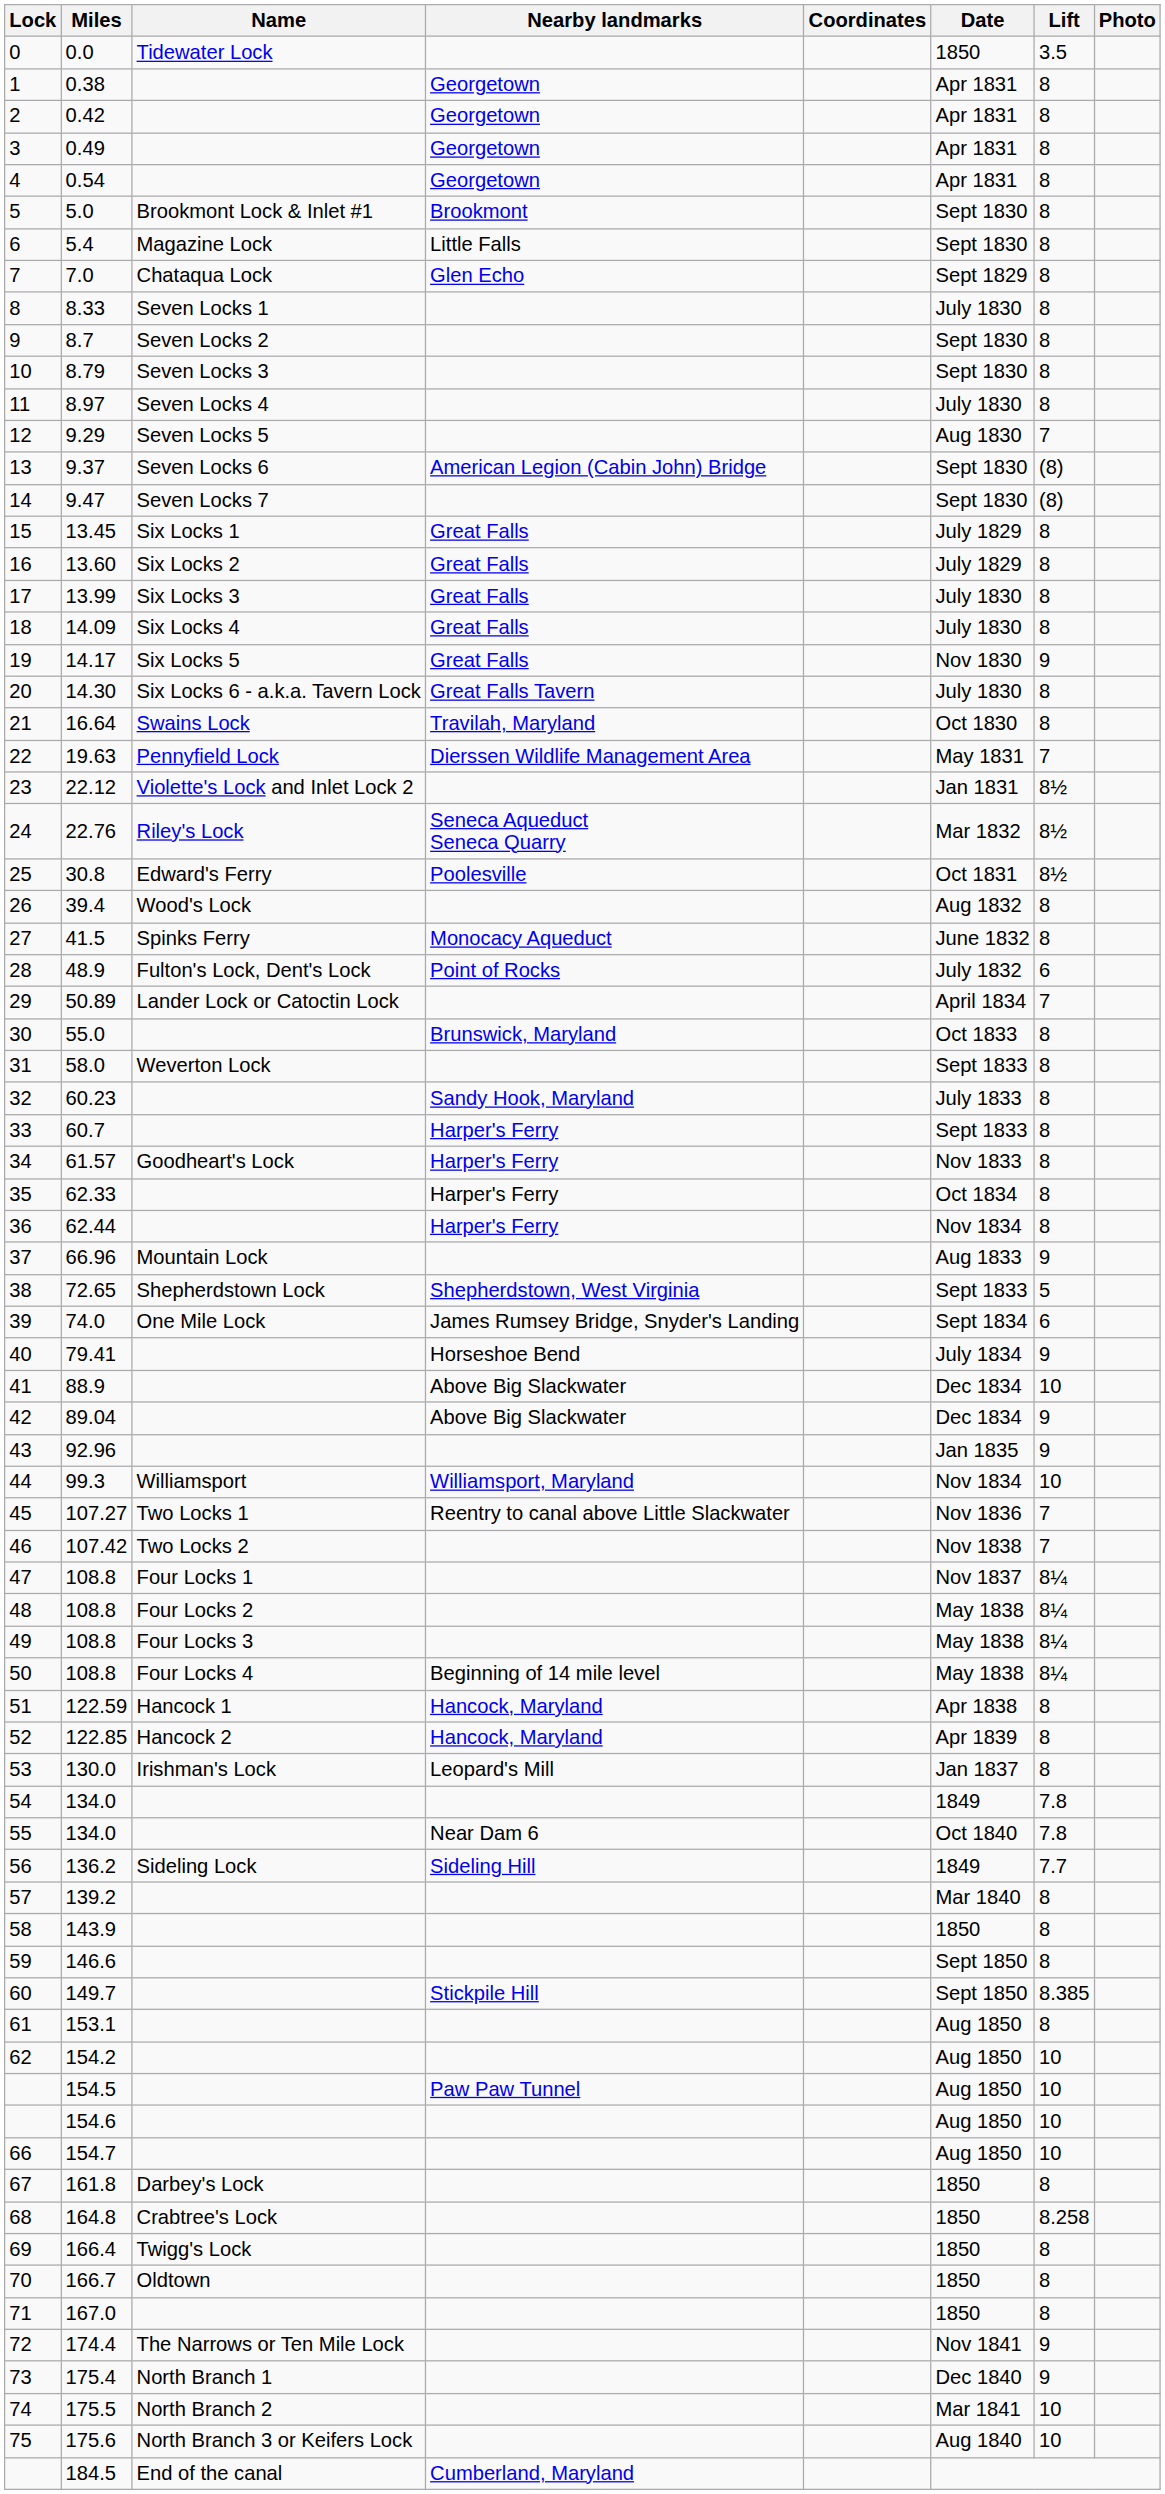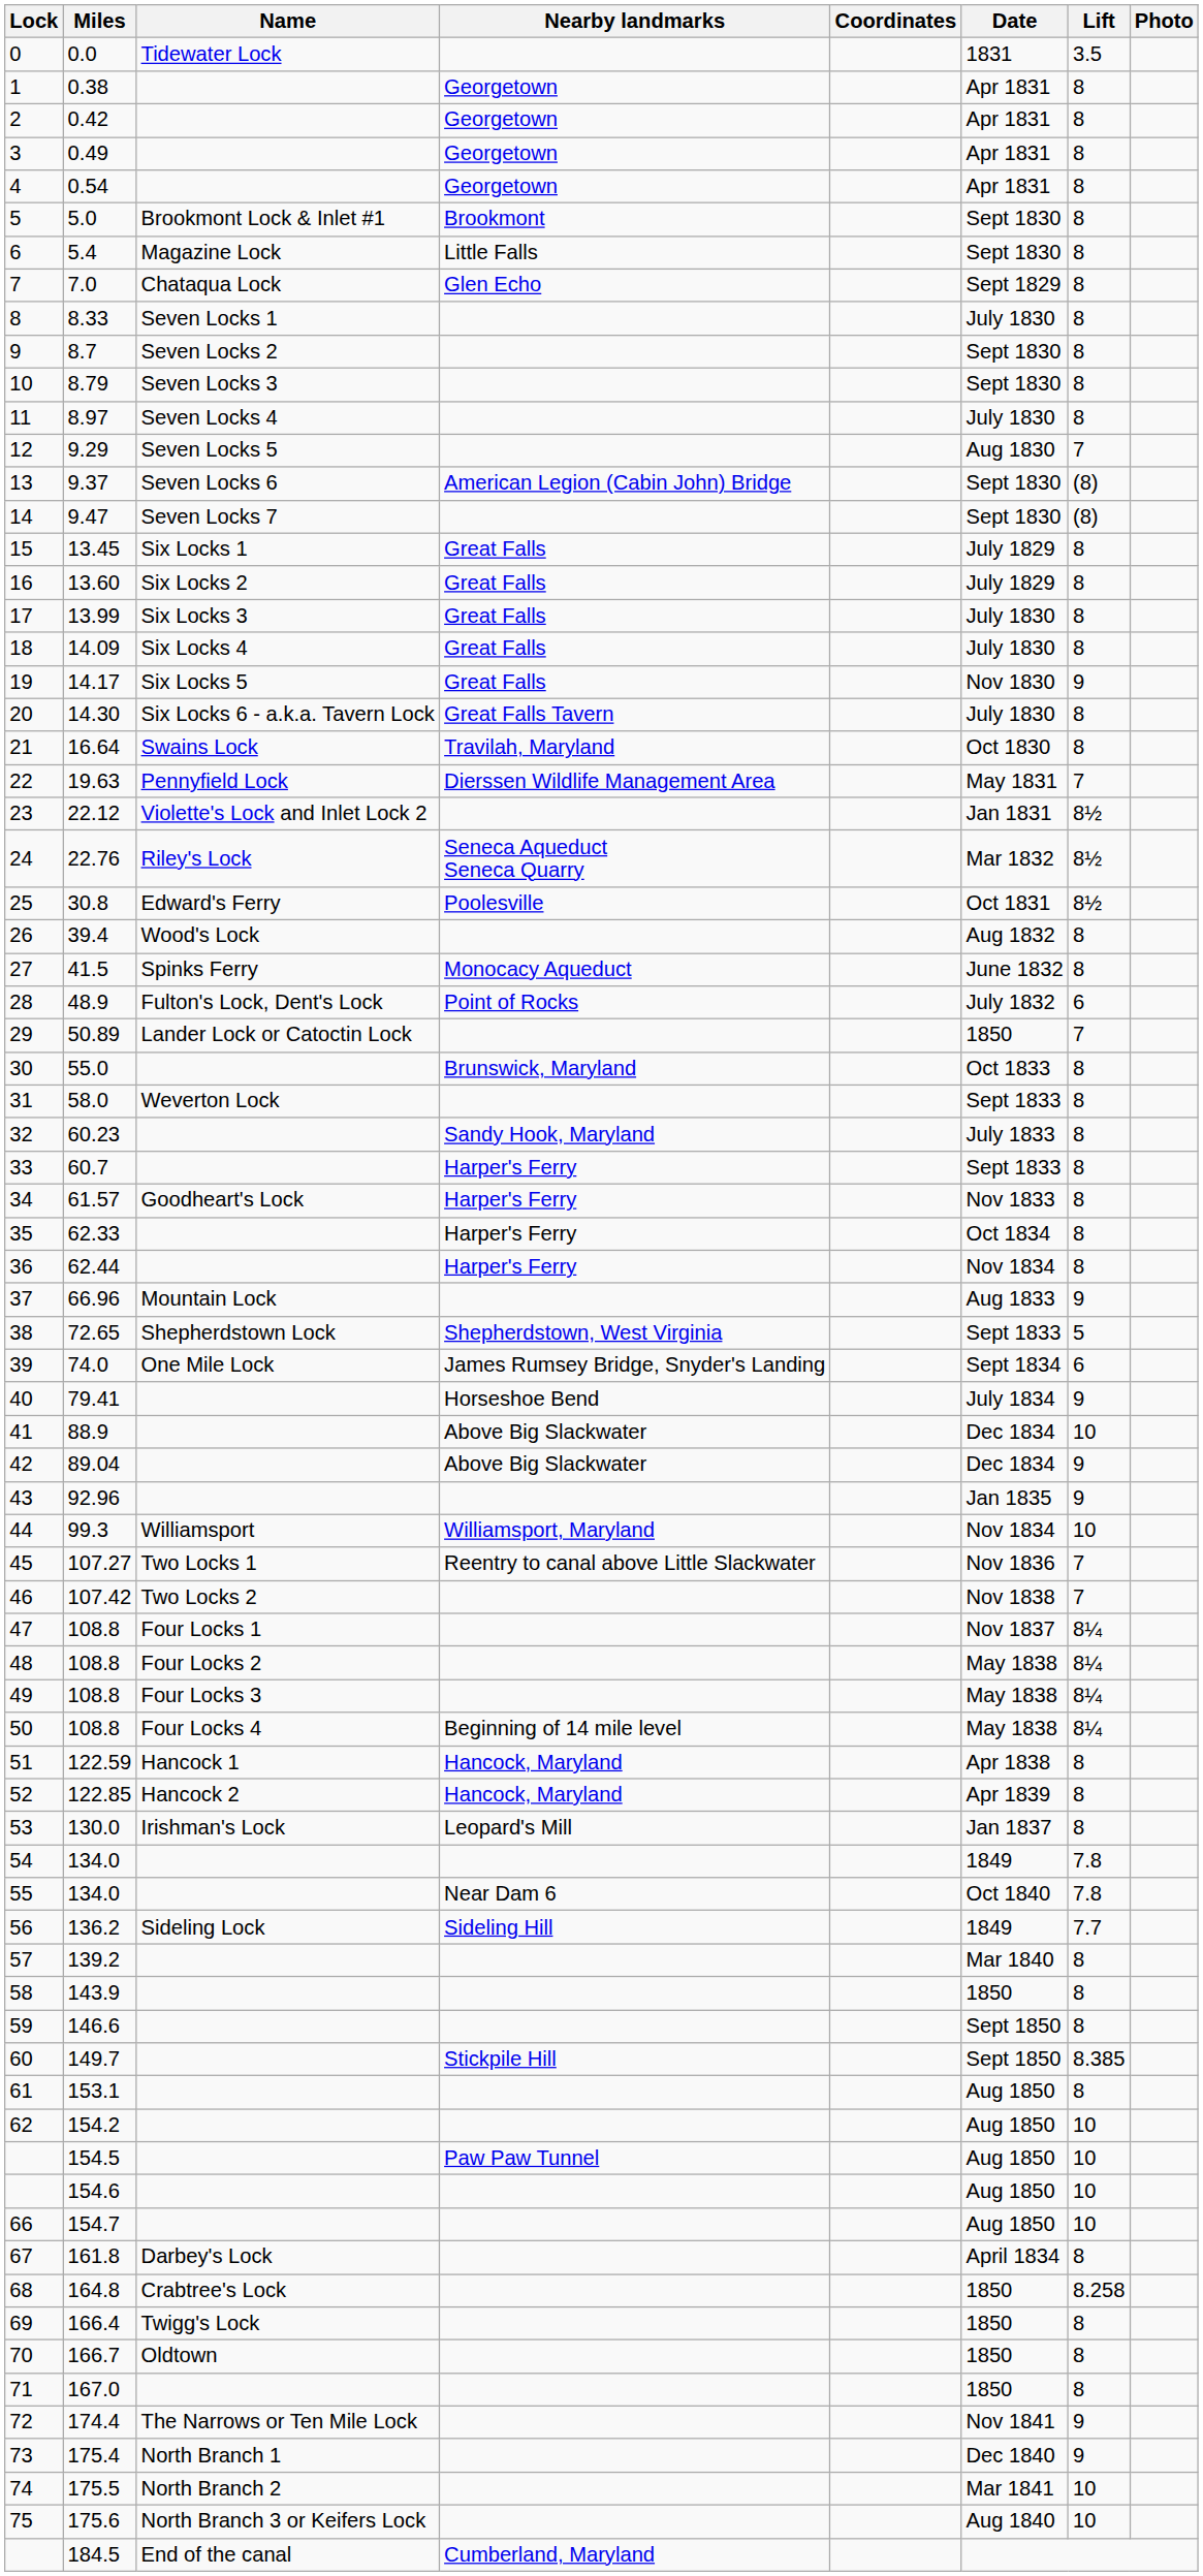0 | Date: 1850 -> 1831
29 | Date: April 1834 -> 1850
67 | Date: 1850 -> April 1834
